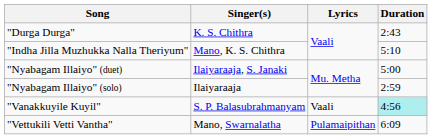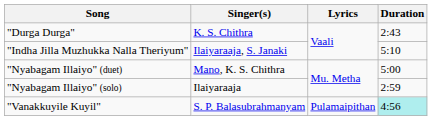"Indha Jilla Muzhukka Nalla Theriyum" | Singer(s): Mano, K. S. Chithra -> Ilaiyaraaja, S. Janaki
"Nyabagam Illaiyo" (duet) | Singer(s): Ilaiyaraaja, S. Janaki -> Mano, K. S. Chithra
"Vanakkuyile Kuyil" | Lyrics: Vaali -> Pulamaipithan
- row: "Vettukili Vetti Vantha" | Mano, Swarnalatha | Pulamaipithan | 6:09
